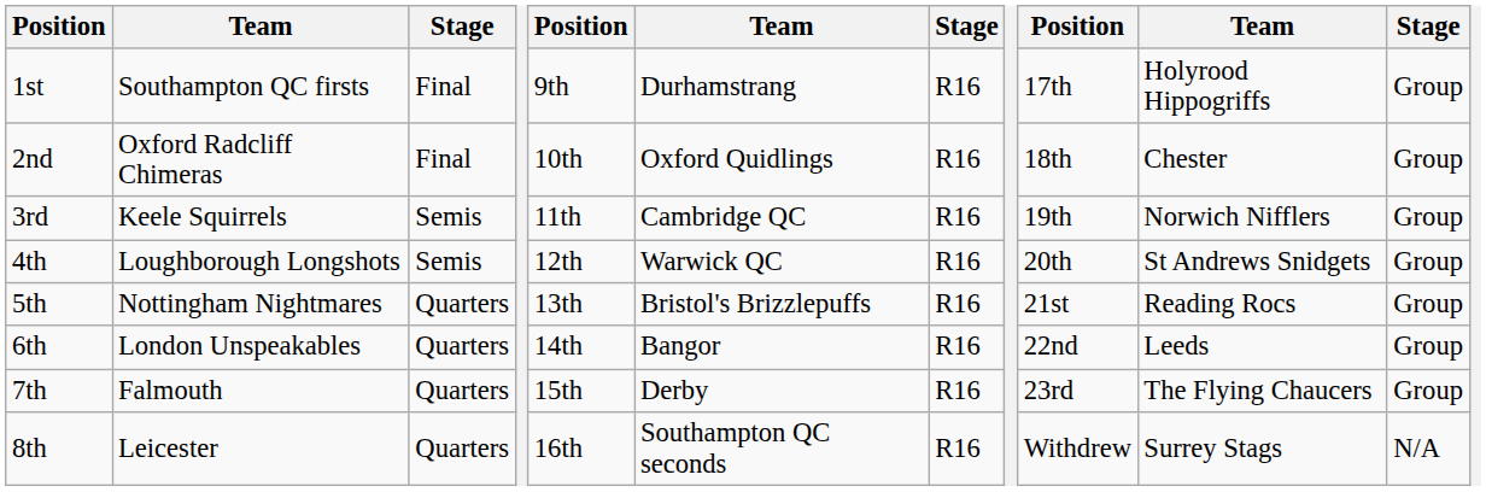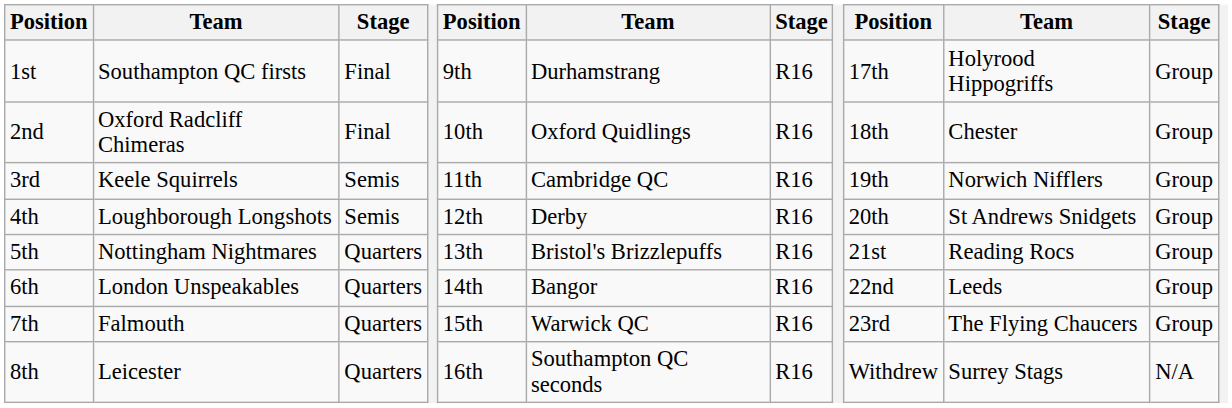4th | column 6: Warwick QC -> Derby
7th | column 6: Derby -> Warwick QC
